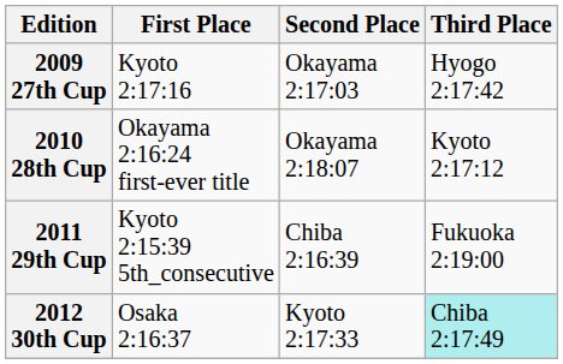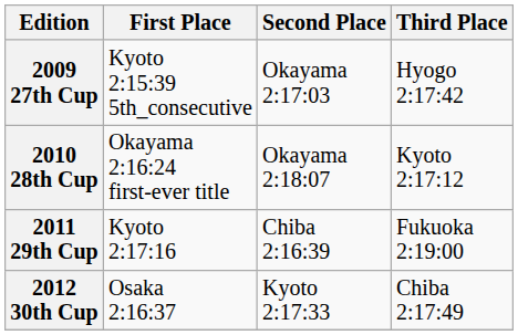2009 27th Cup | First Place: Kyoto 2:17:16 -> Kyoto 2:15:39 5th_consecutive
2011 29th Cup | First Place: Kyoto 2:15:39 5th_consecutive -> Kyoto 2:17:16
2012 30th Cup | Third Place: paleturquoise background -> no background
